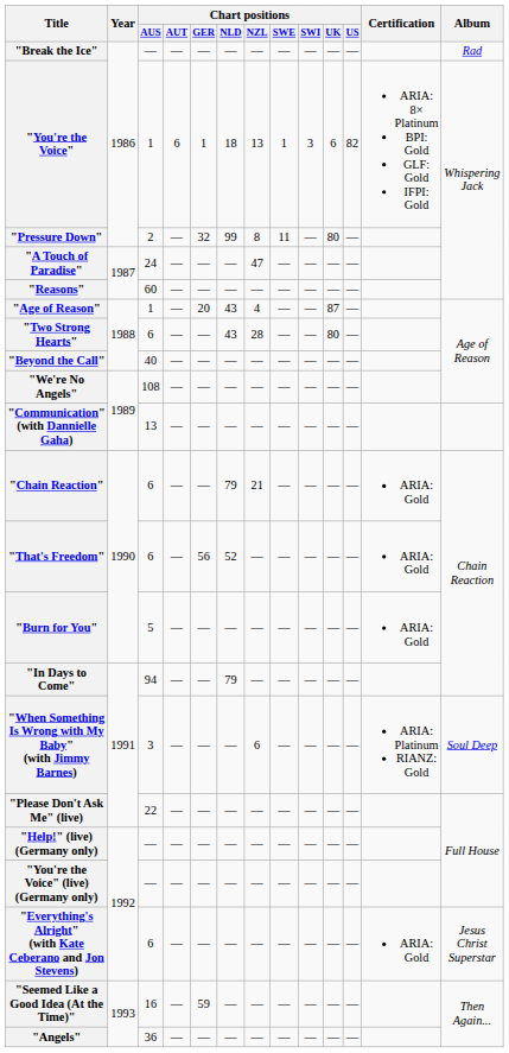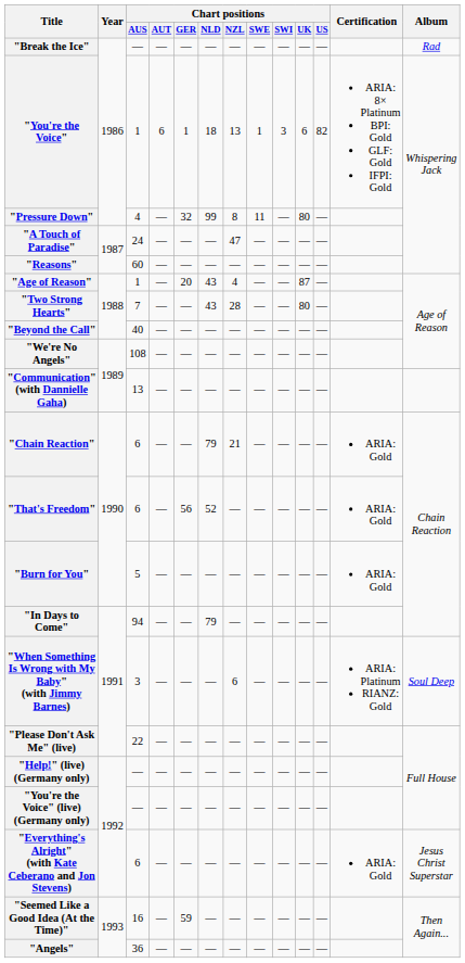"Pressure Down" | Chart positions / AUS: 2 -> 4
"Two Strong Hearts" | Chart positions / AUS: 6 -> 7
